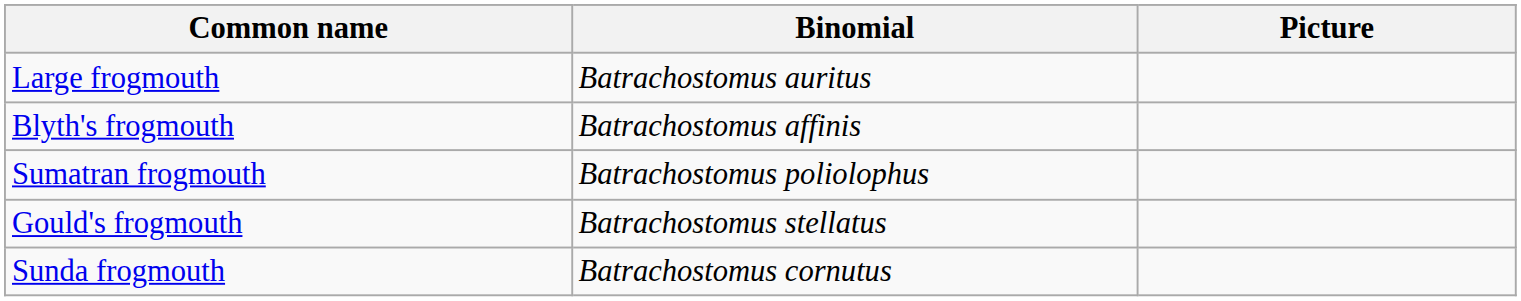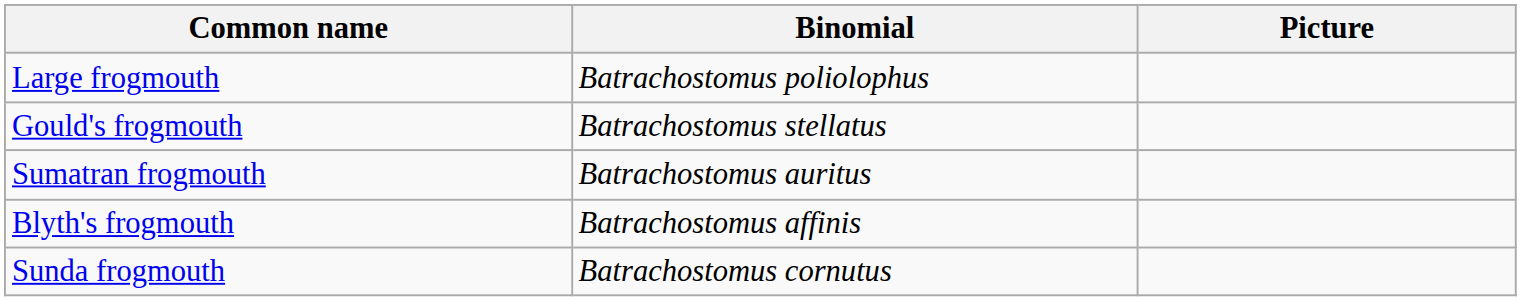Large frogmouth | Binomial: Batrachostomus auritus -> Batrachostomus poliolophus
rows swapped: Gould's frogmouth <-> Blyth's frogmouth
Sumatran frogmouth | Binomial: Batrachostomus poliolophus -> Batrachostomus auritus
